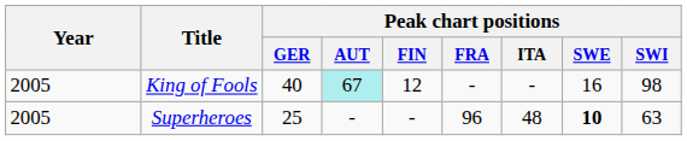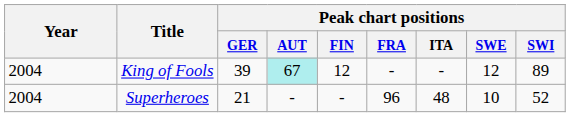King of Fools | Year: 2005 -> 2004
King of Fools | Peak chart positions / GER: 40 -> 39
King of Fools | Peak chart positions / SWE: 16 -> 12
King of Fools | Peak chart positions / SWI: 98 -> 89
Superheroes | Year: 2005 -> 2004
Superheroes | Peak chart positions / GER: 25 -> 21
Superheroes | Peak chart positions / SWE: bold -> normal
Superheroes | Peak chart positions / SWI: 63 -> 52
